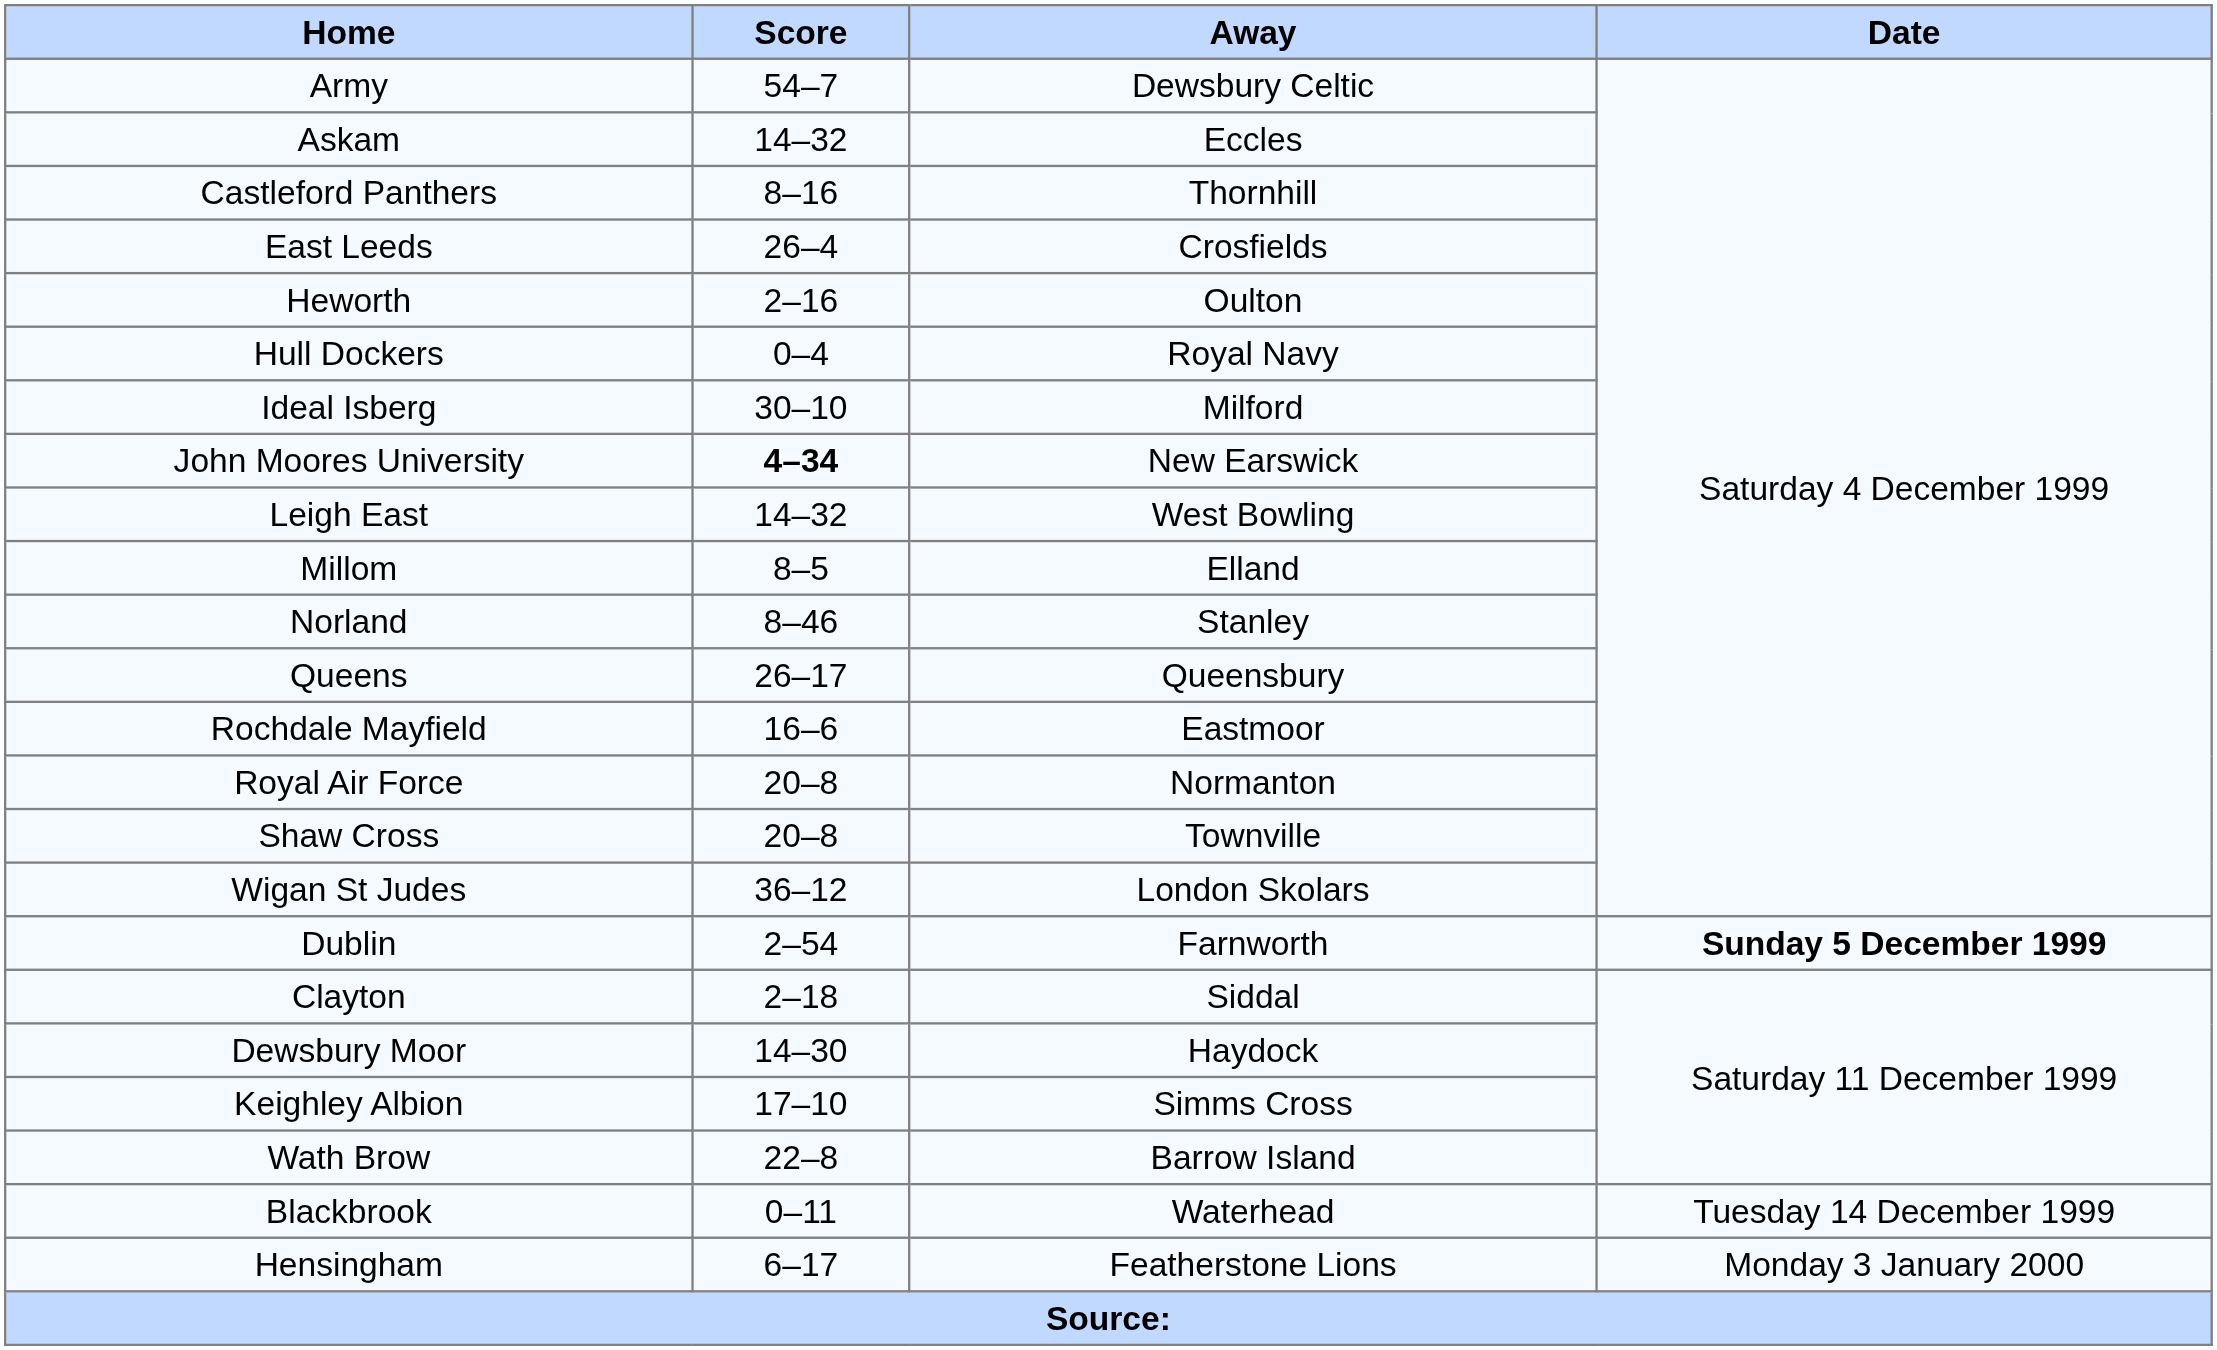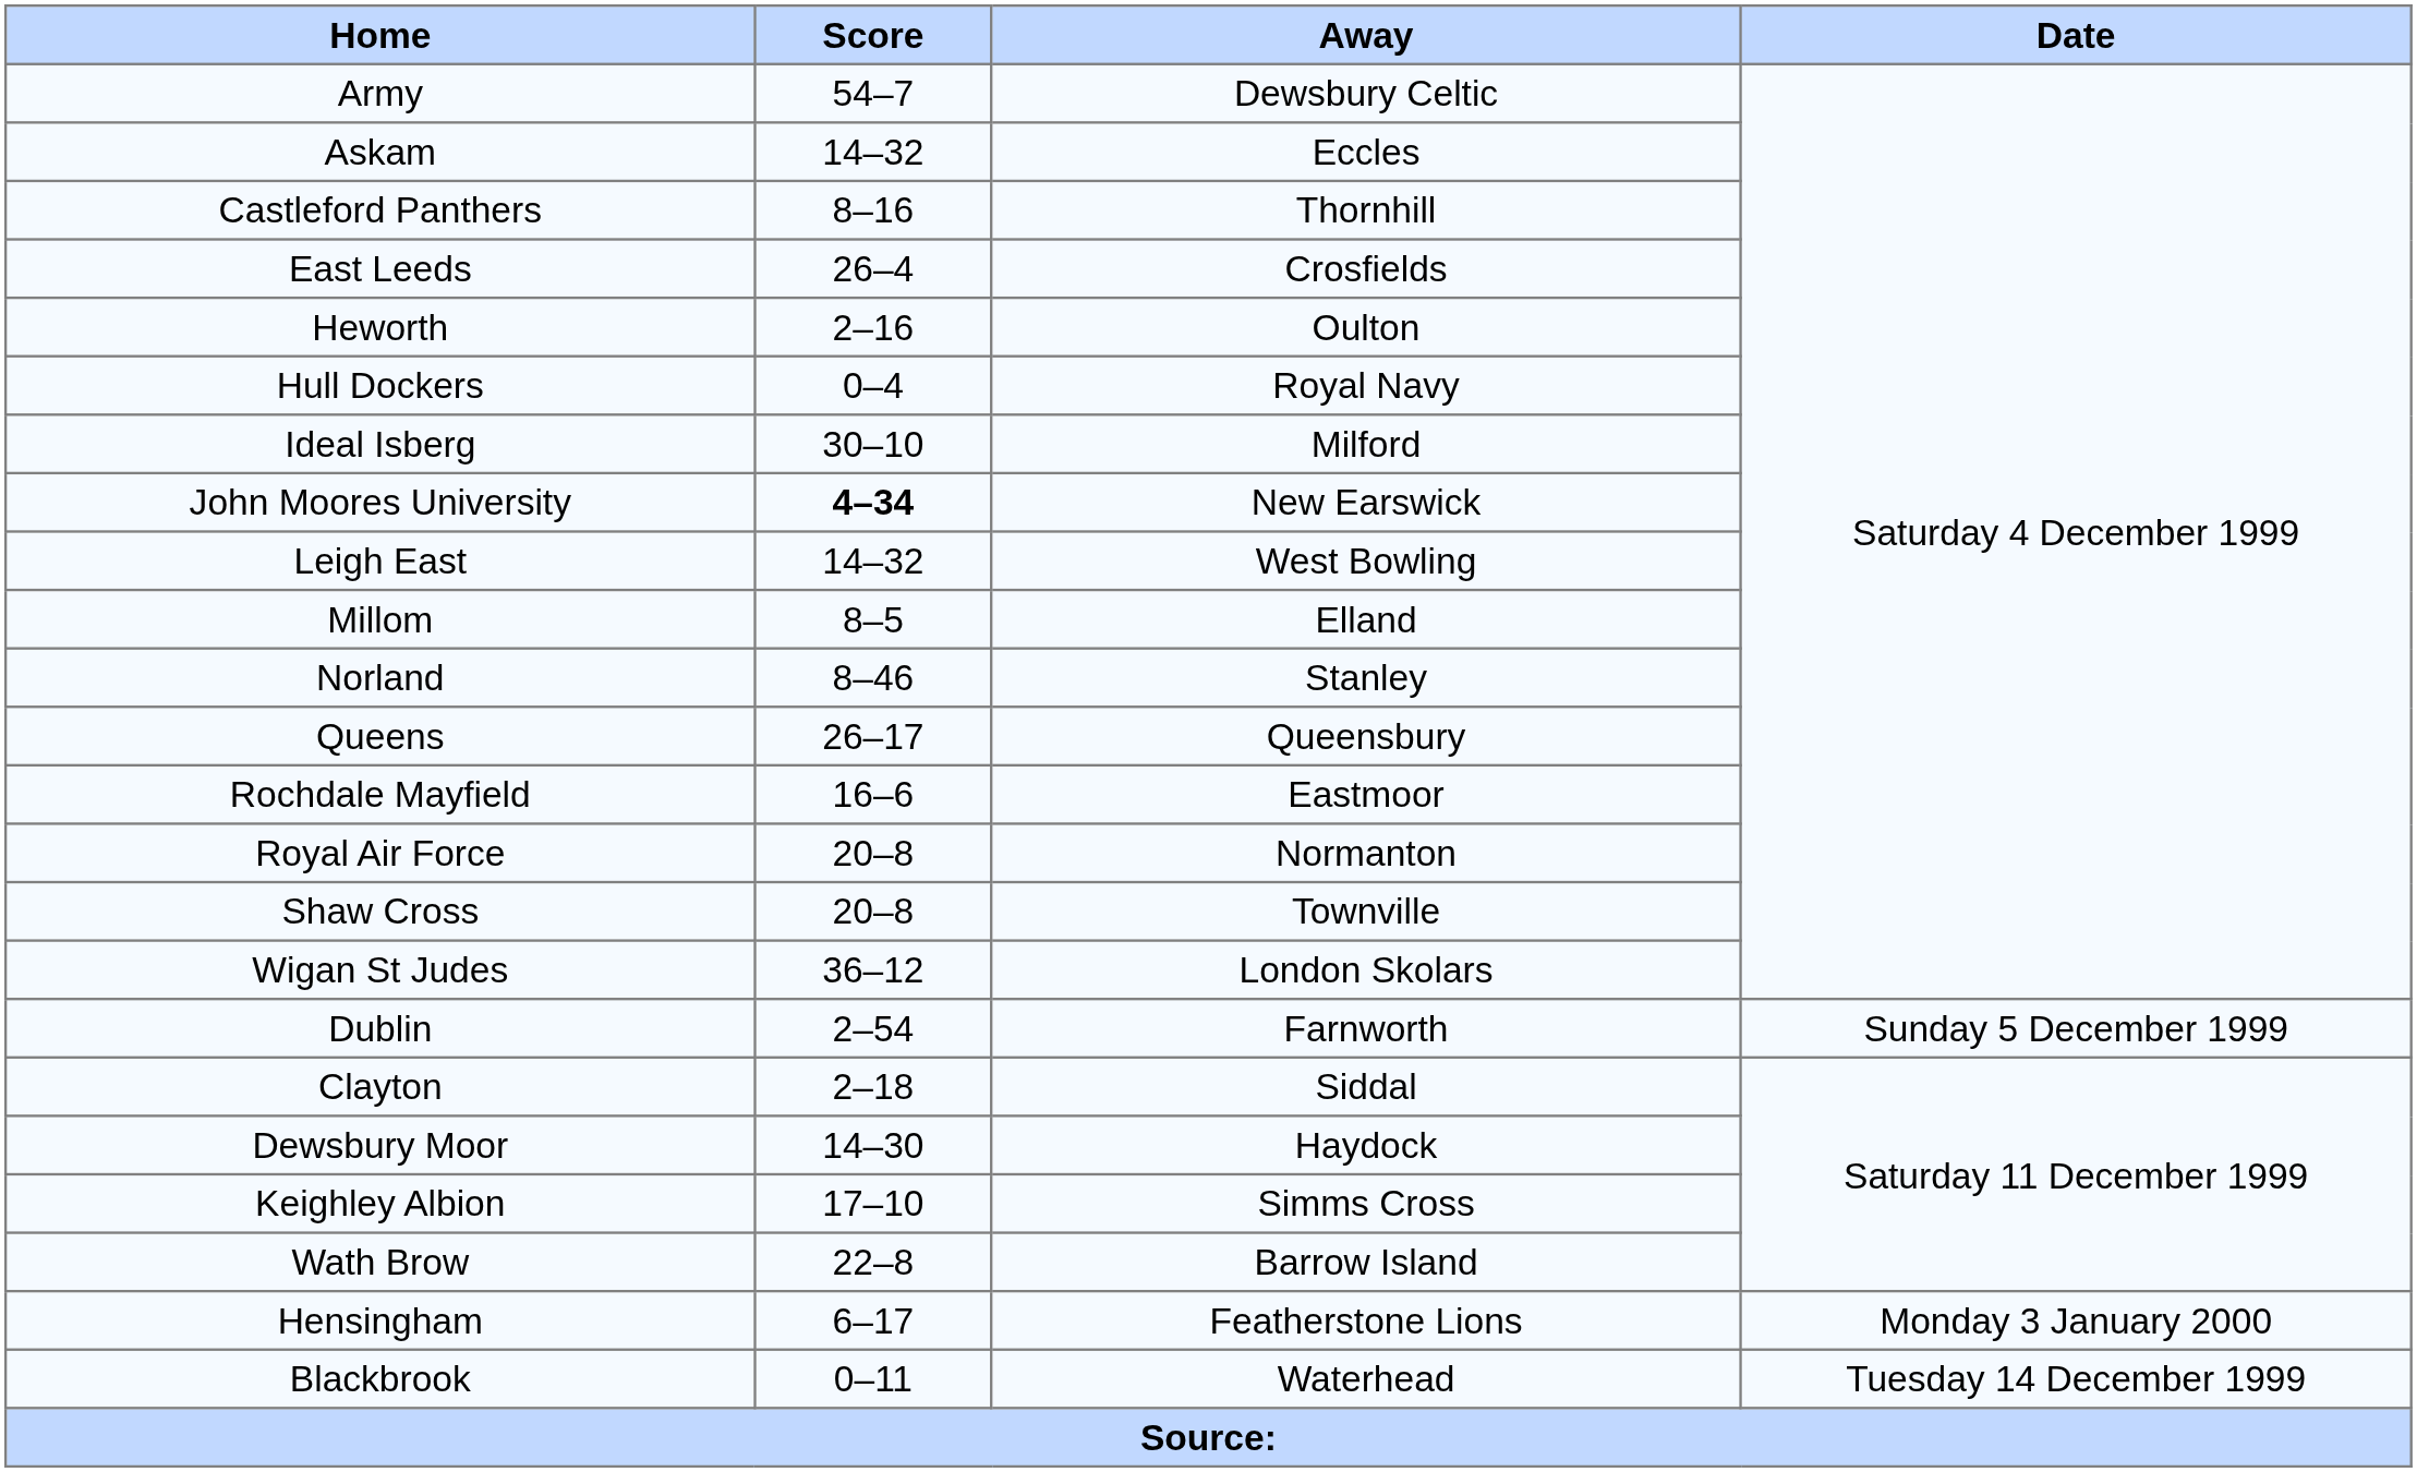Dublin | Date: bold -> normal
rows swapped: Blackbrook <-> Hensingham
